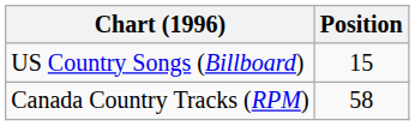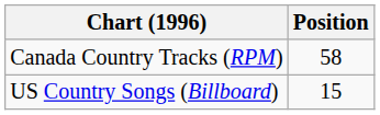rows swapped: Canada Country Tracks (RPM) <-> US Country Songs (Billboard)
